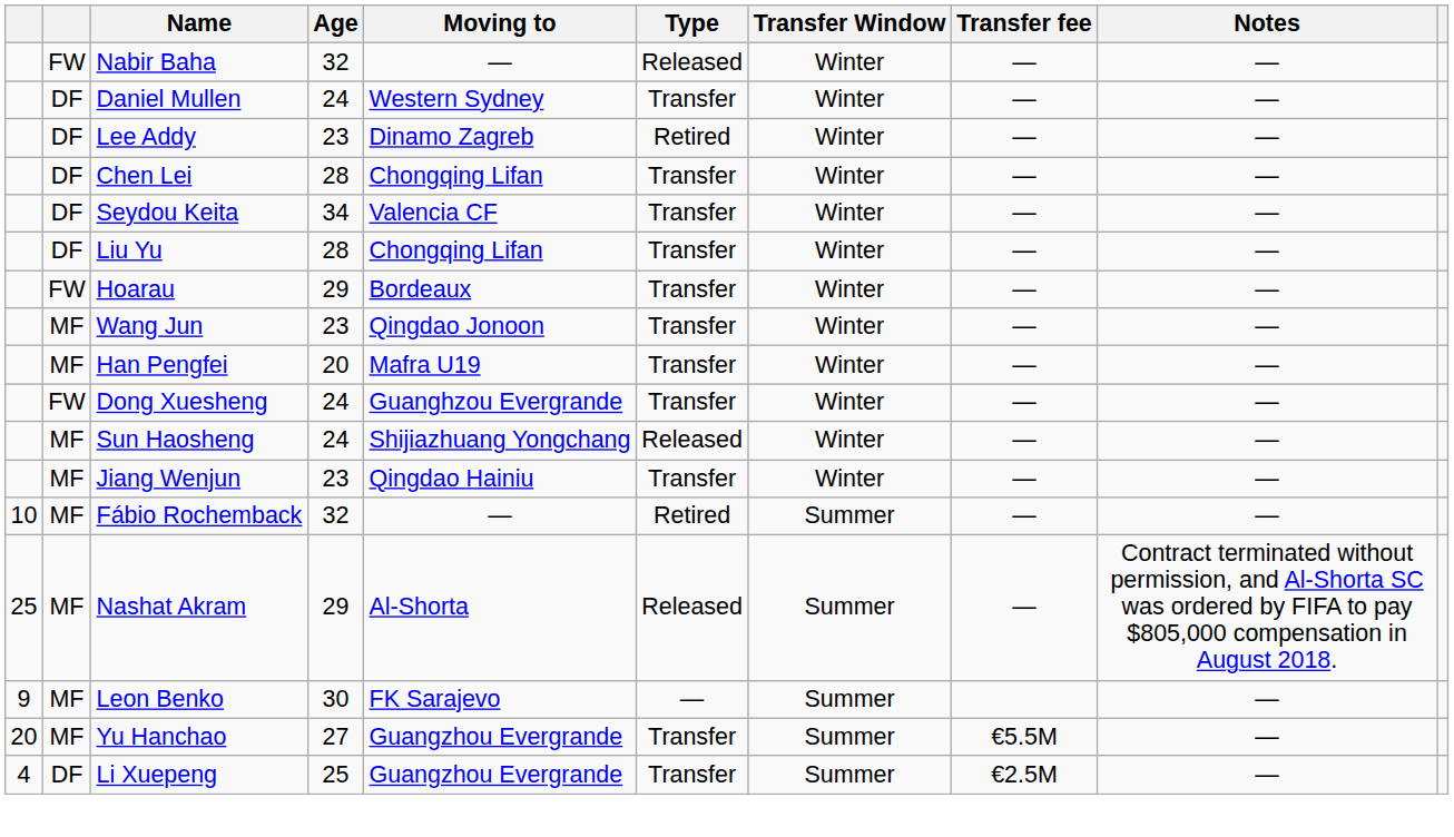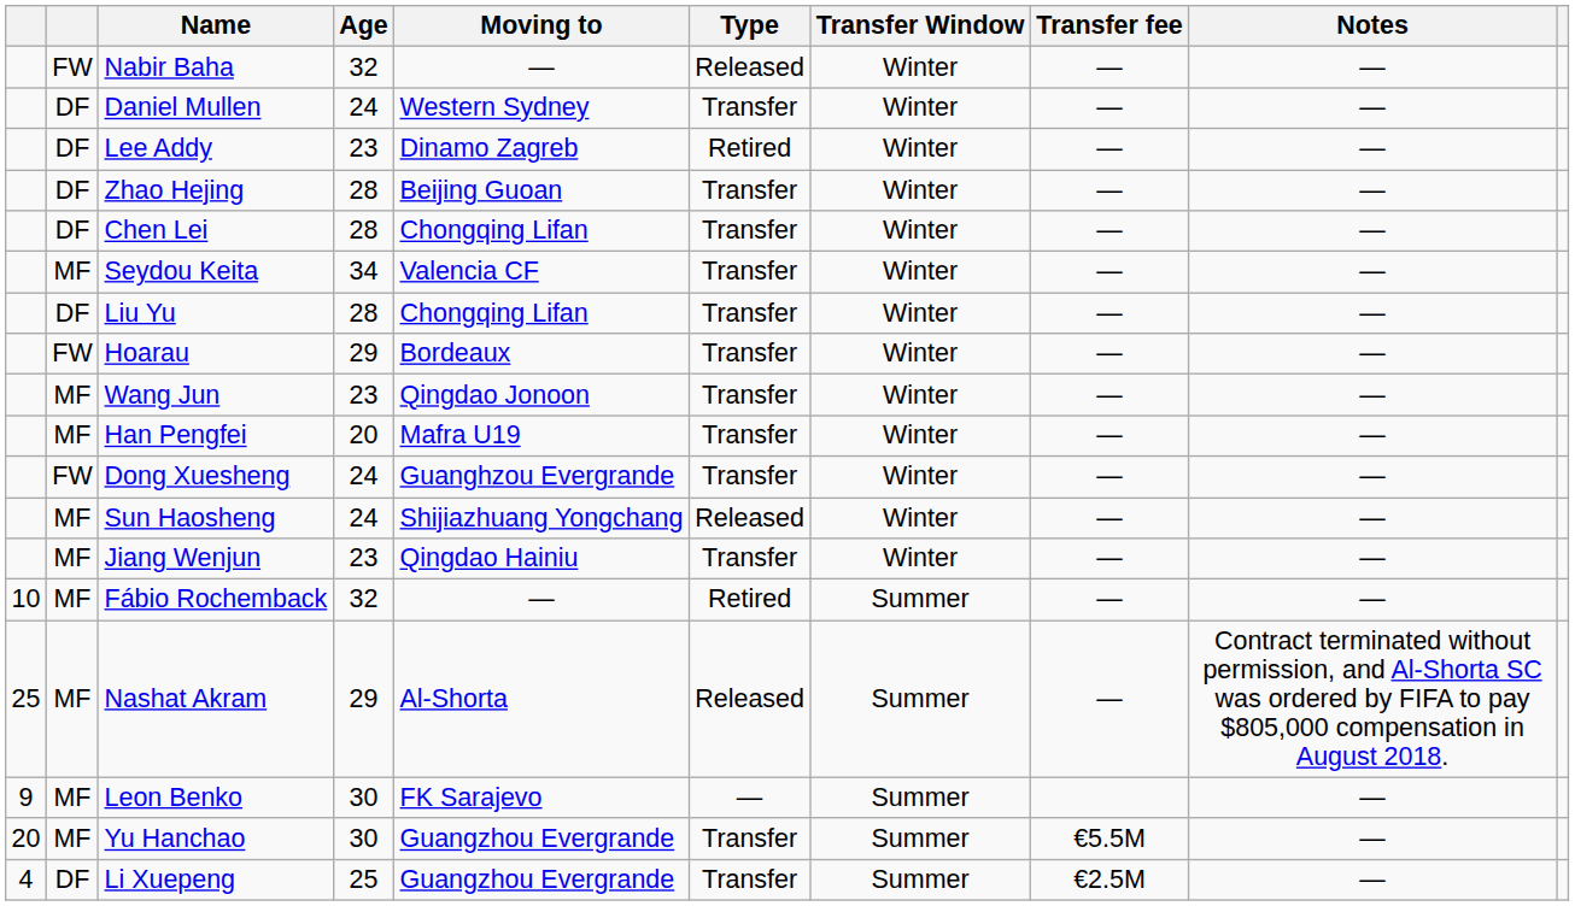+ row: DF | Zhao Hejing | 28 | Beijing Guoan | Transfer | Winter | — | —
Seydou Keita | column 2: DF -> MF
Yu Hanchao | Age: 27 -> 30
